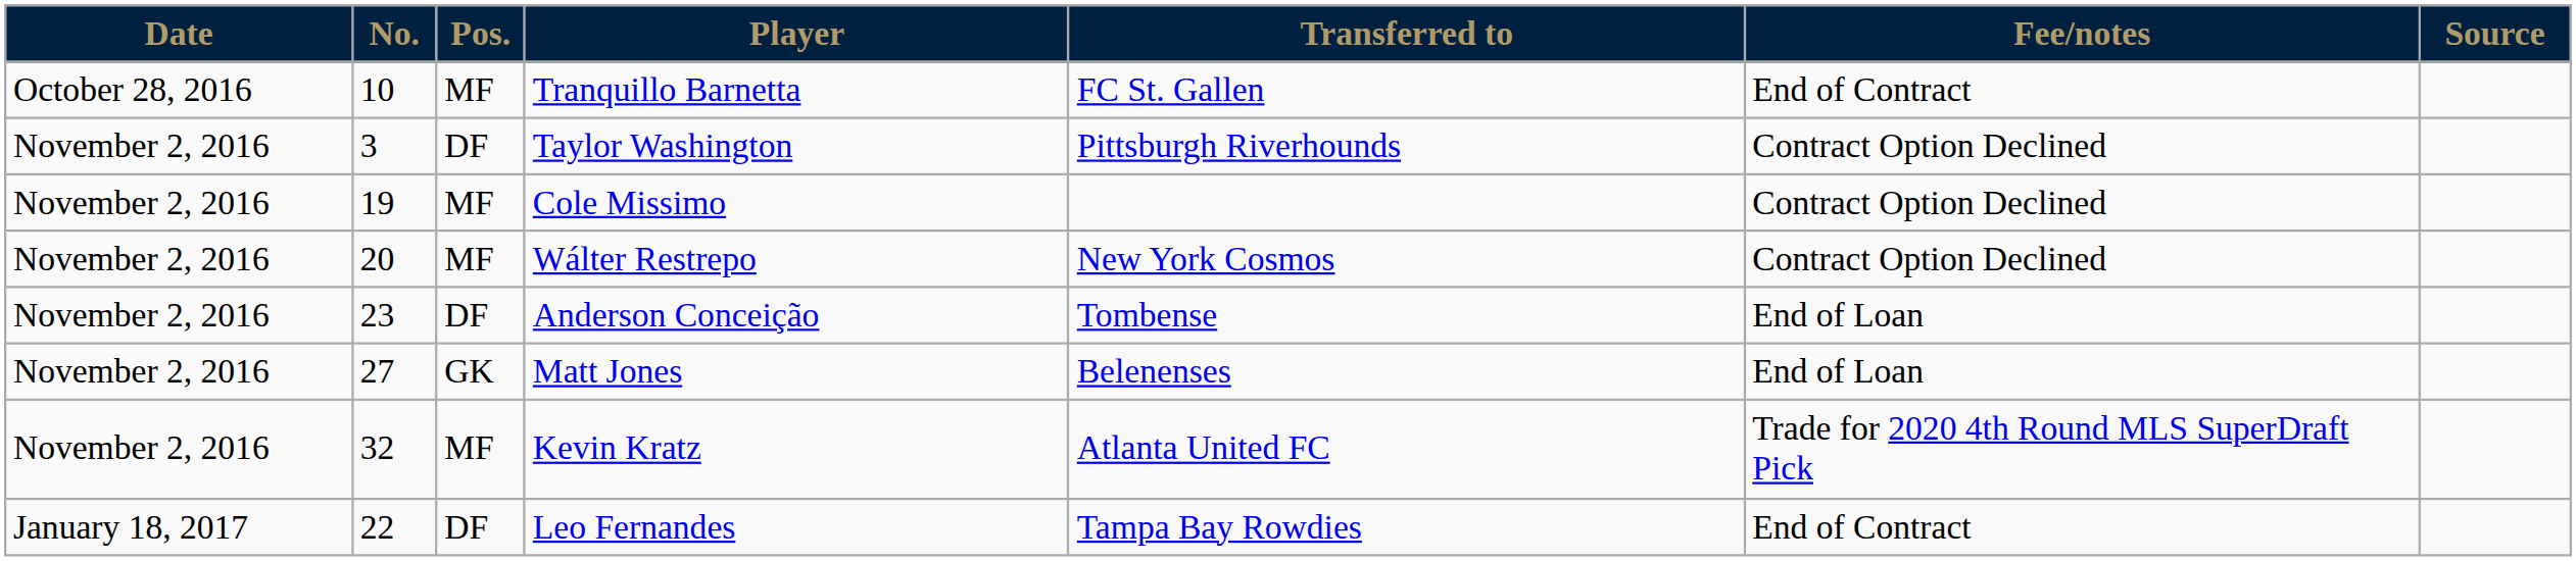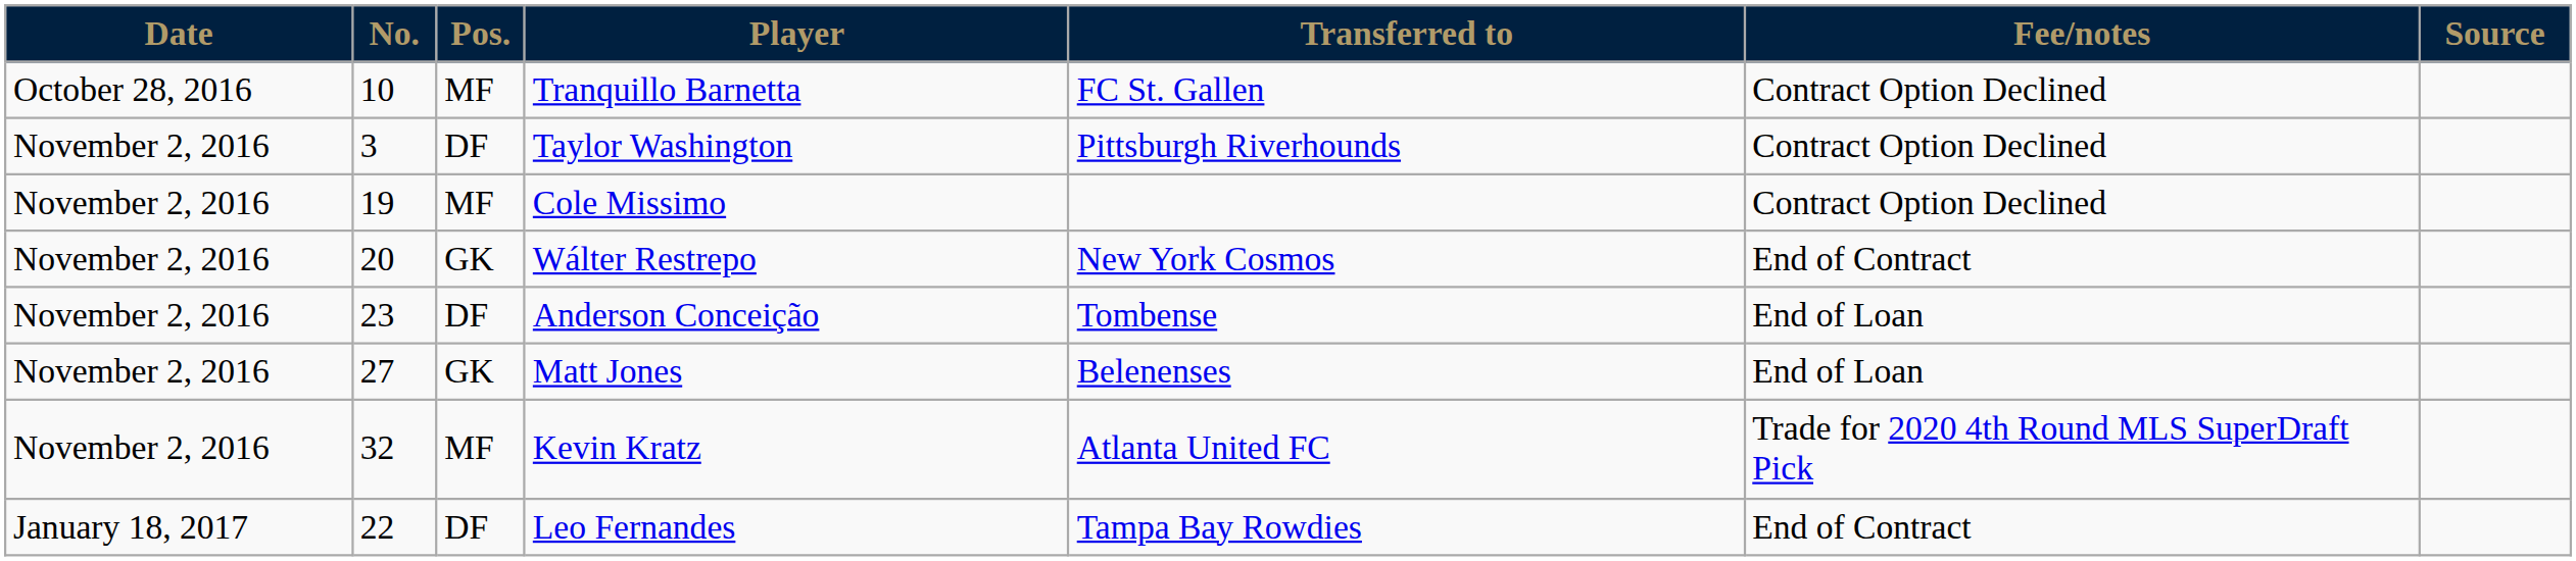Tranquillo Barnetta | Fee/notes: End of Contract -> Contract Option Declined
Wálter Restrepo | Pos.: MF -> GK
Wálter Restrepo | Fee/notes: Contract Option Declined -> End of Contract
